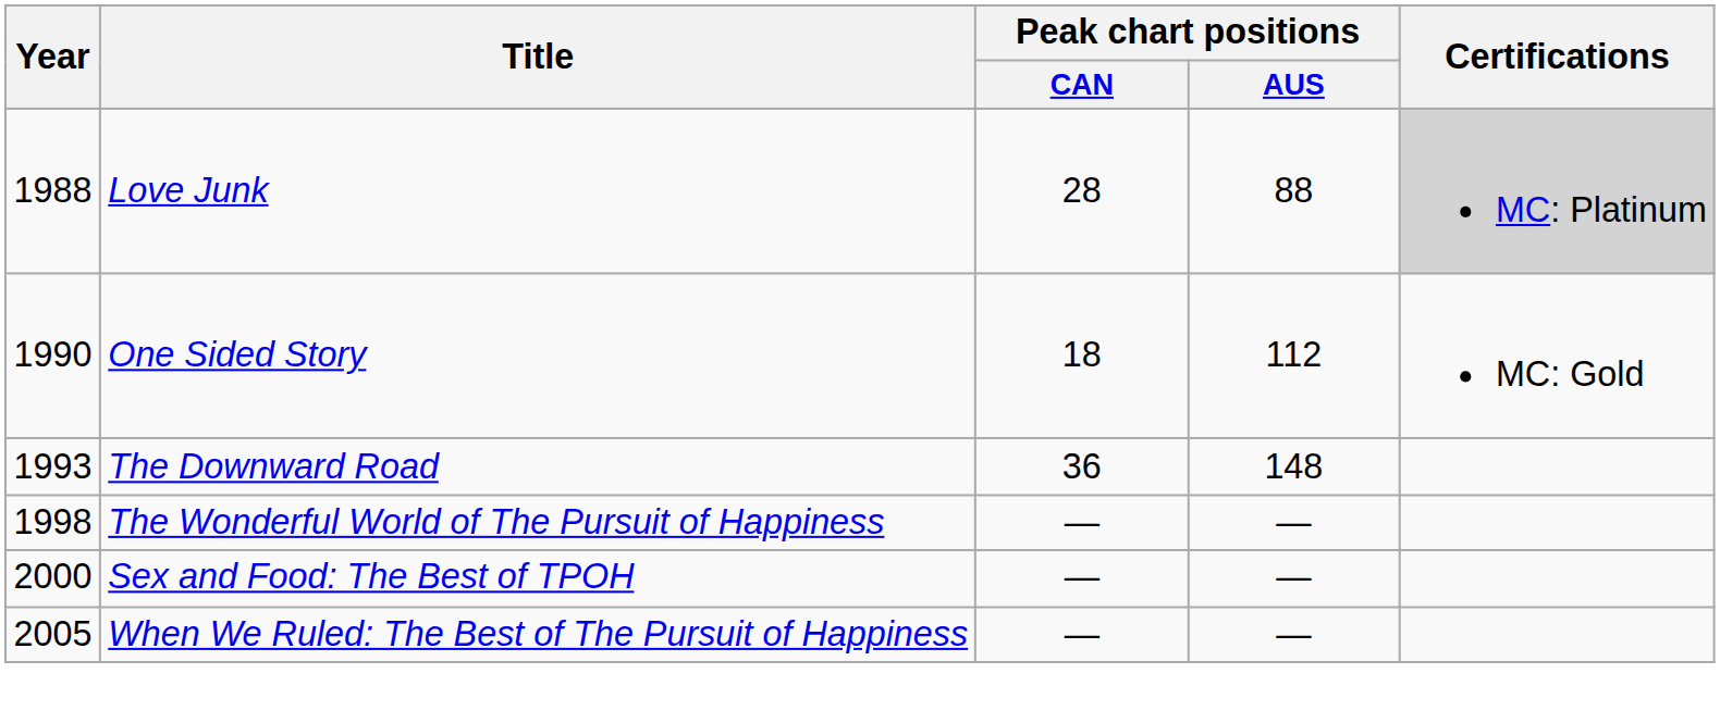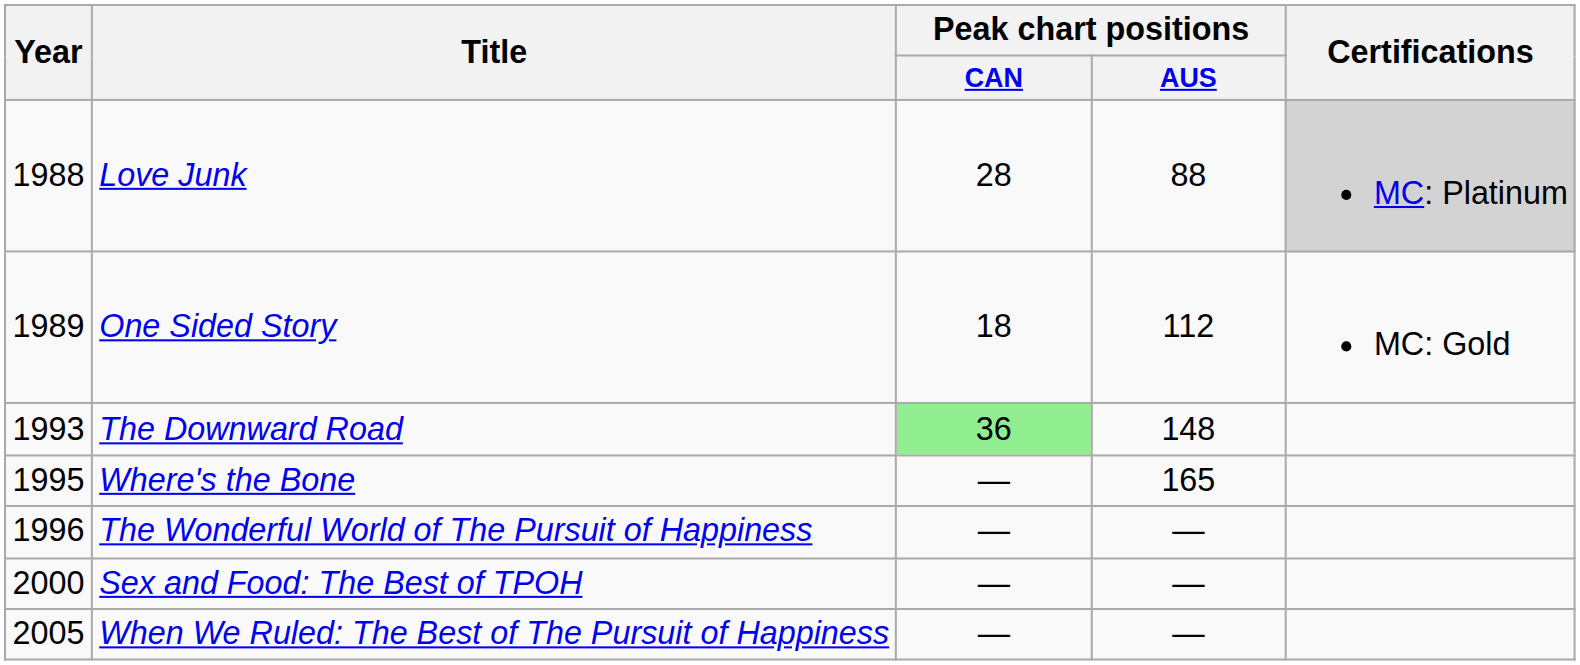One Sided Story | Year: 1990 -> 1989
The Downward Road | Peak chart positions / CAN: no background -> lightgreen background
+ row: 1995 | Where's the Bone | — | 165
The Wonderful World of The Pursuit of Happiness | Year: 1998 -> 1996
